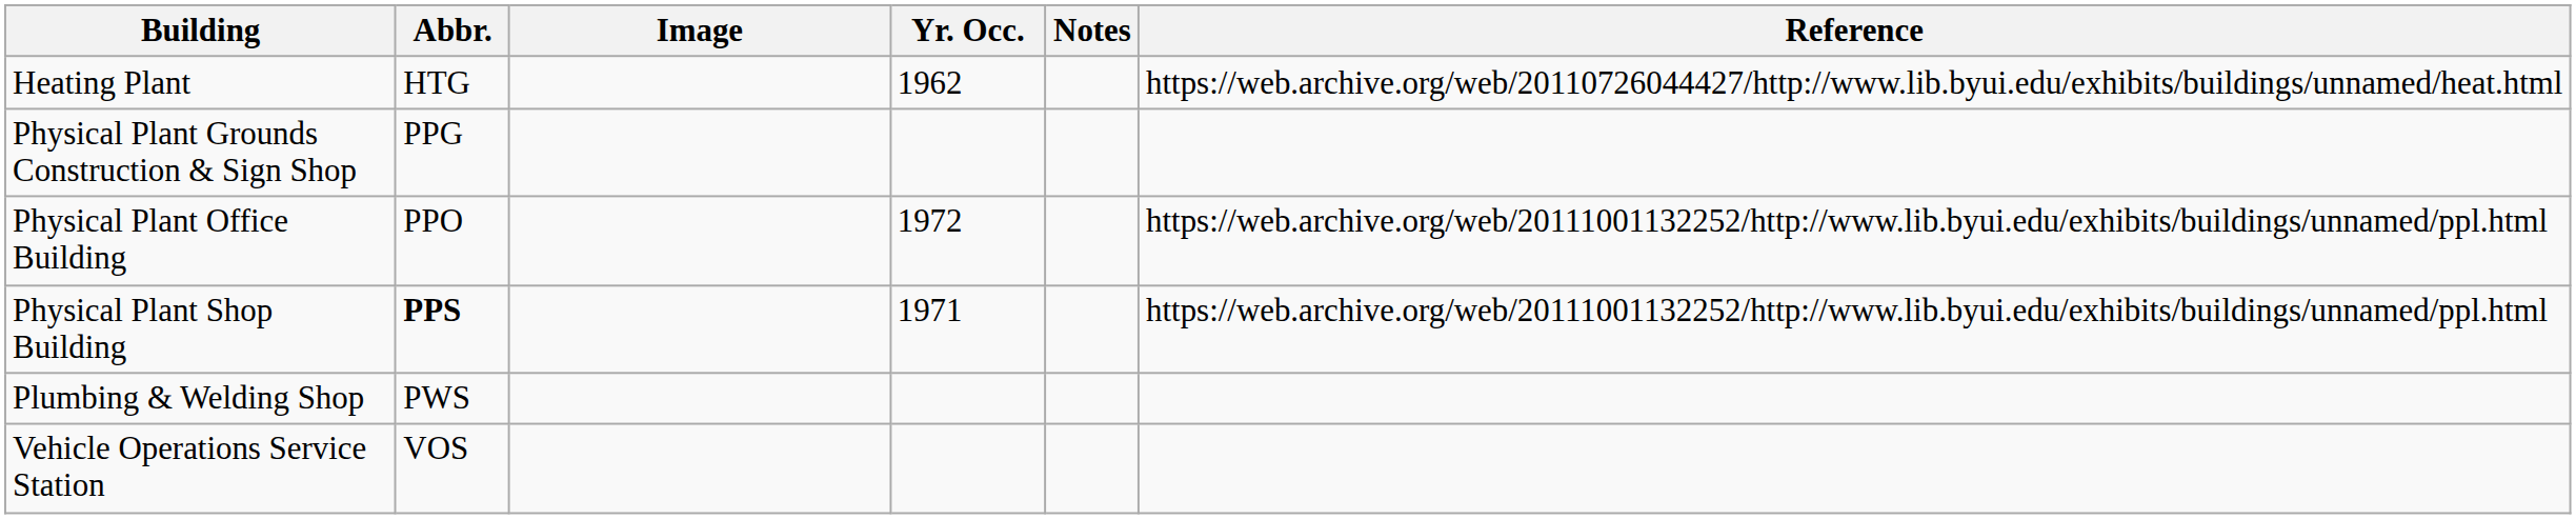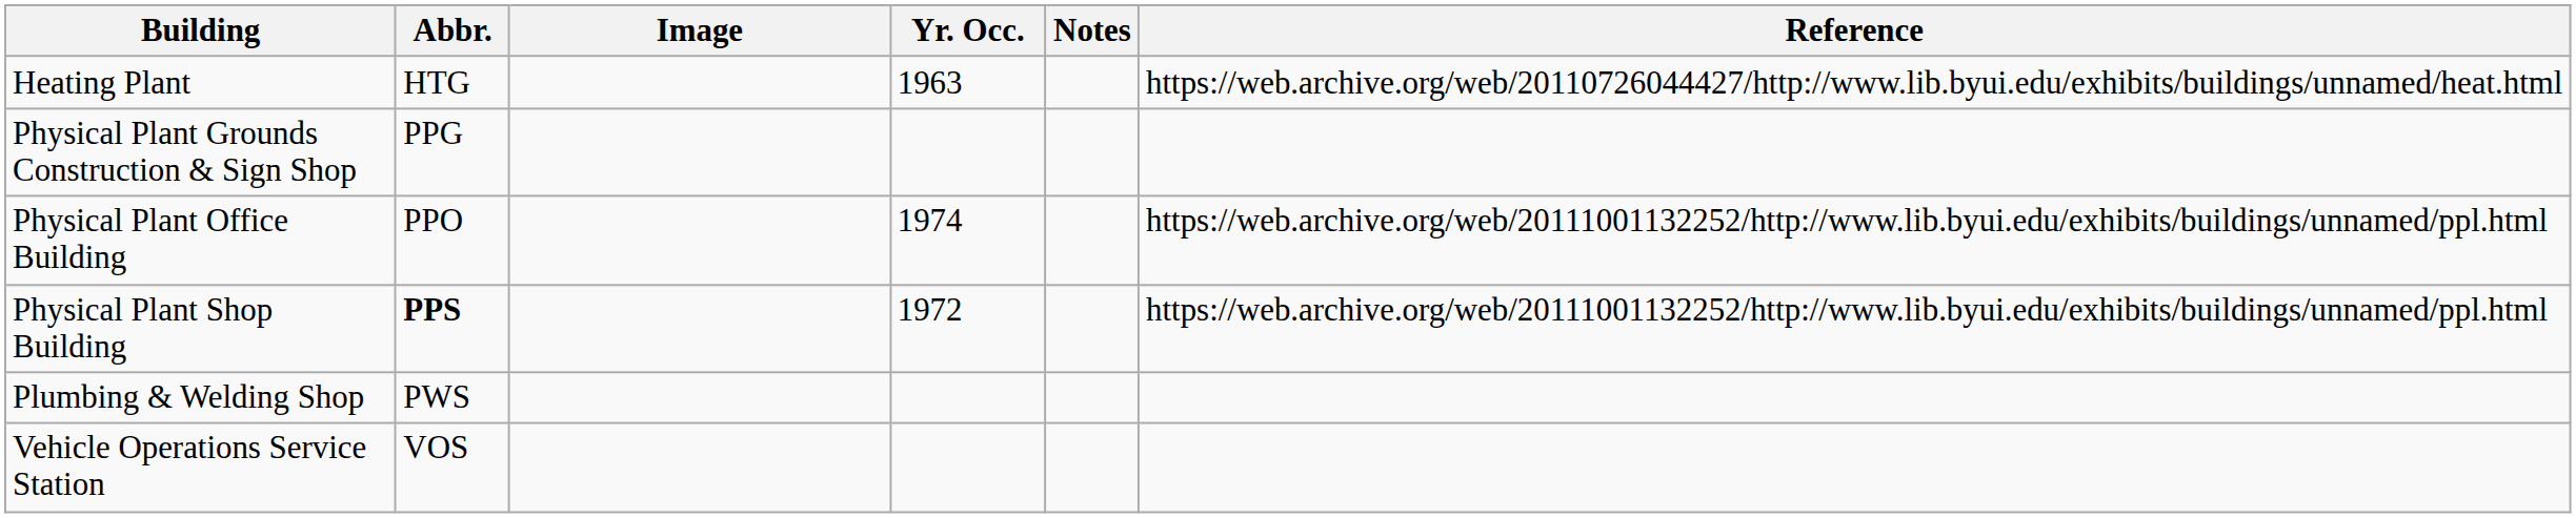Heating Plant | Yr. Occ.: 1962 -> 1963
Physical Plant Office Building | Yr. Occ.: 1972 -> 1974
Physical Plant Shop Building | Yr. Occ.: 1971 -> 1972
